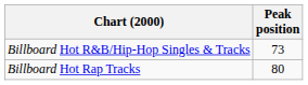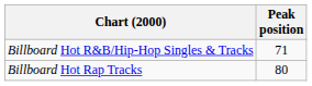Billboard Hot R&B/Hip-Hop Singles & Tracks | Peak position: 73 -> 71
